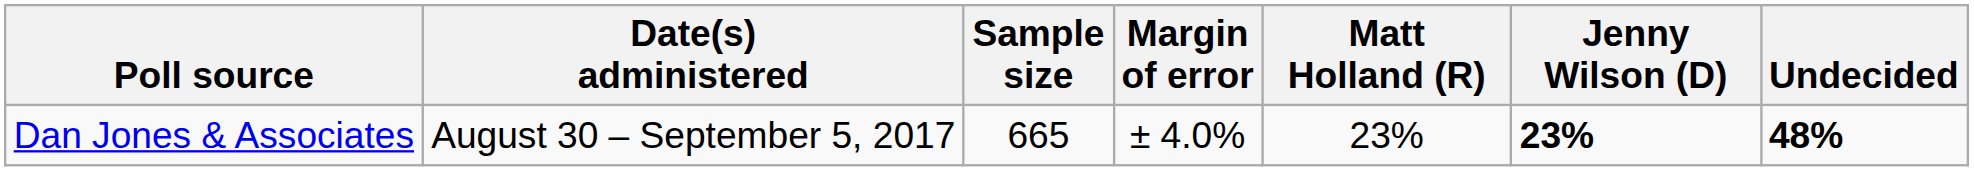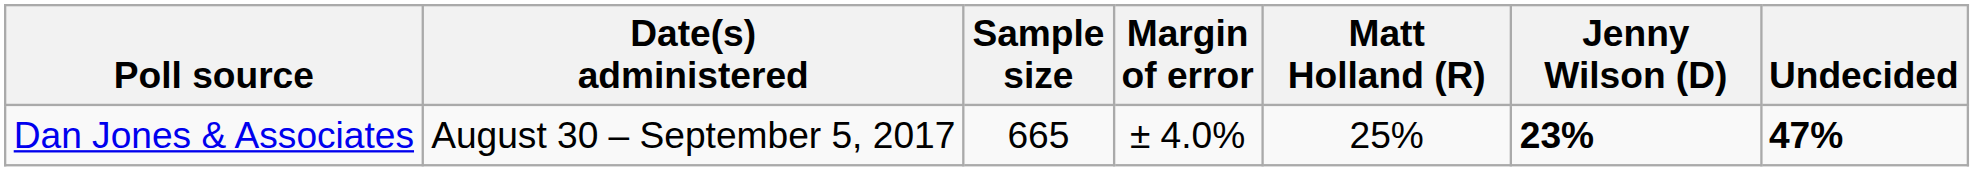Dan Jones & Associates | Matt Holland (R): 23% -> 25%
Dan Jones & Associates | Undecided: 48% -> 47%
